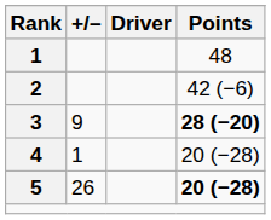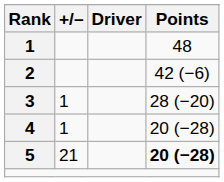3 | +/–: 9 -> 1
3 | Points: bold -> normal
5 | +/–: 26 -> 21
